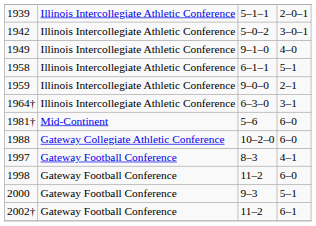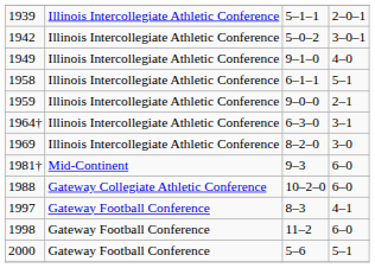+ row: 1969 | Illinois Intercollegiate Athletic Conference | 8–2–0 | 3–0
1981† | column 3: 5–6 -> 9–3
2000 | column 3: 9–3 -> 5–6
- row: 2002† | Gateway Football Conference | 11–2 | 6–1
